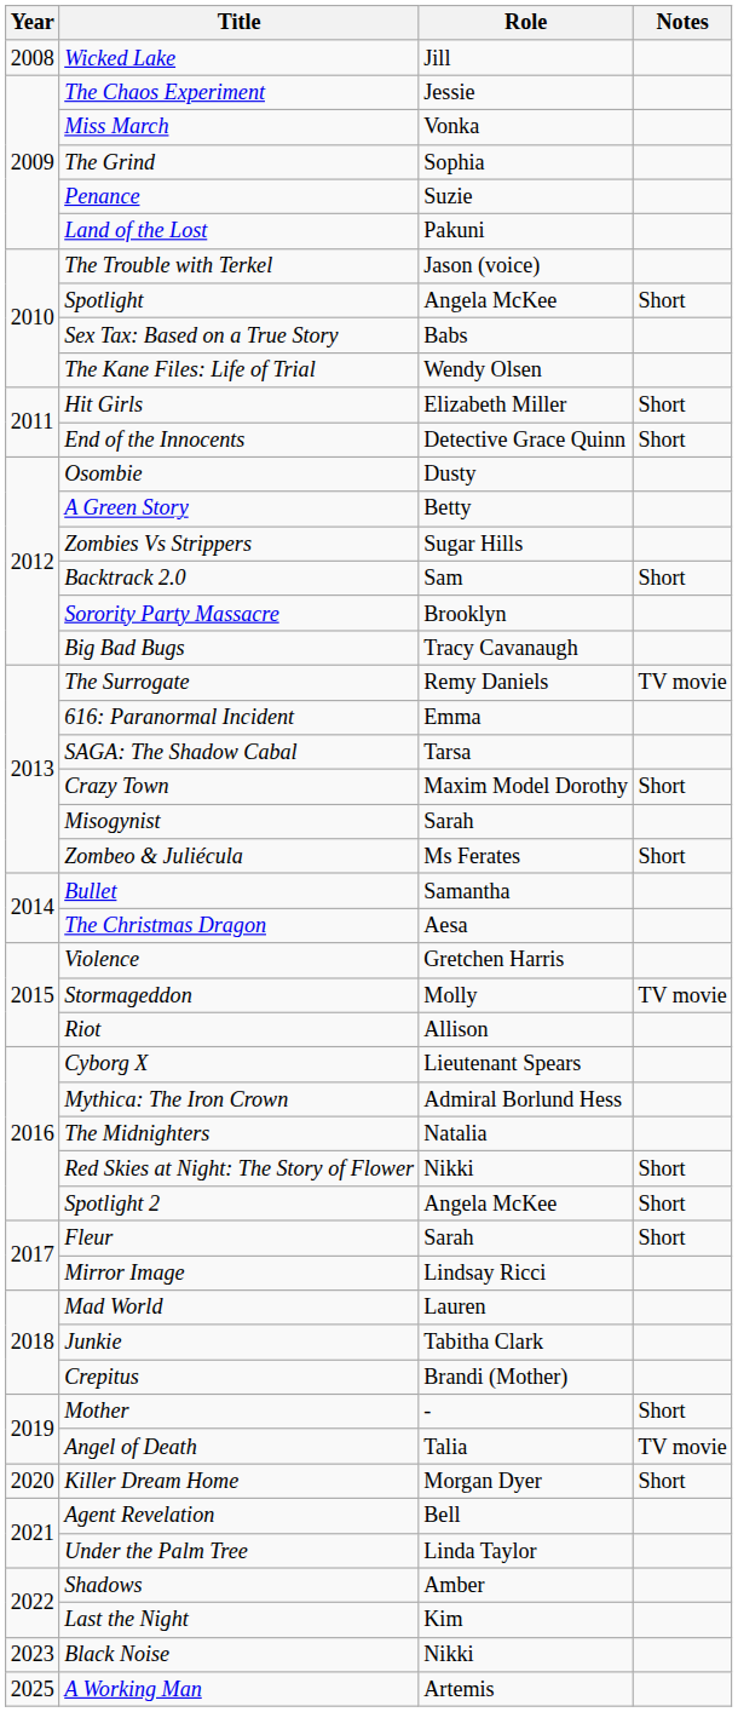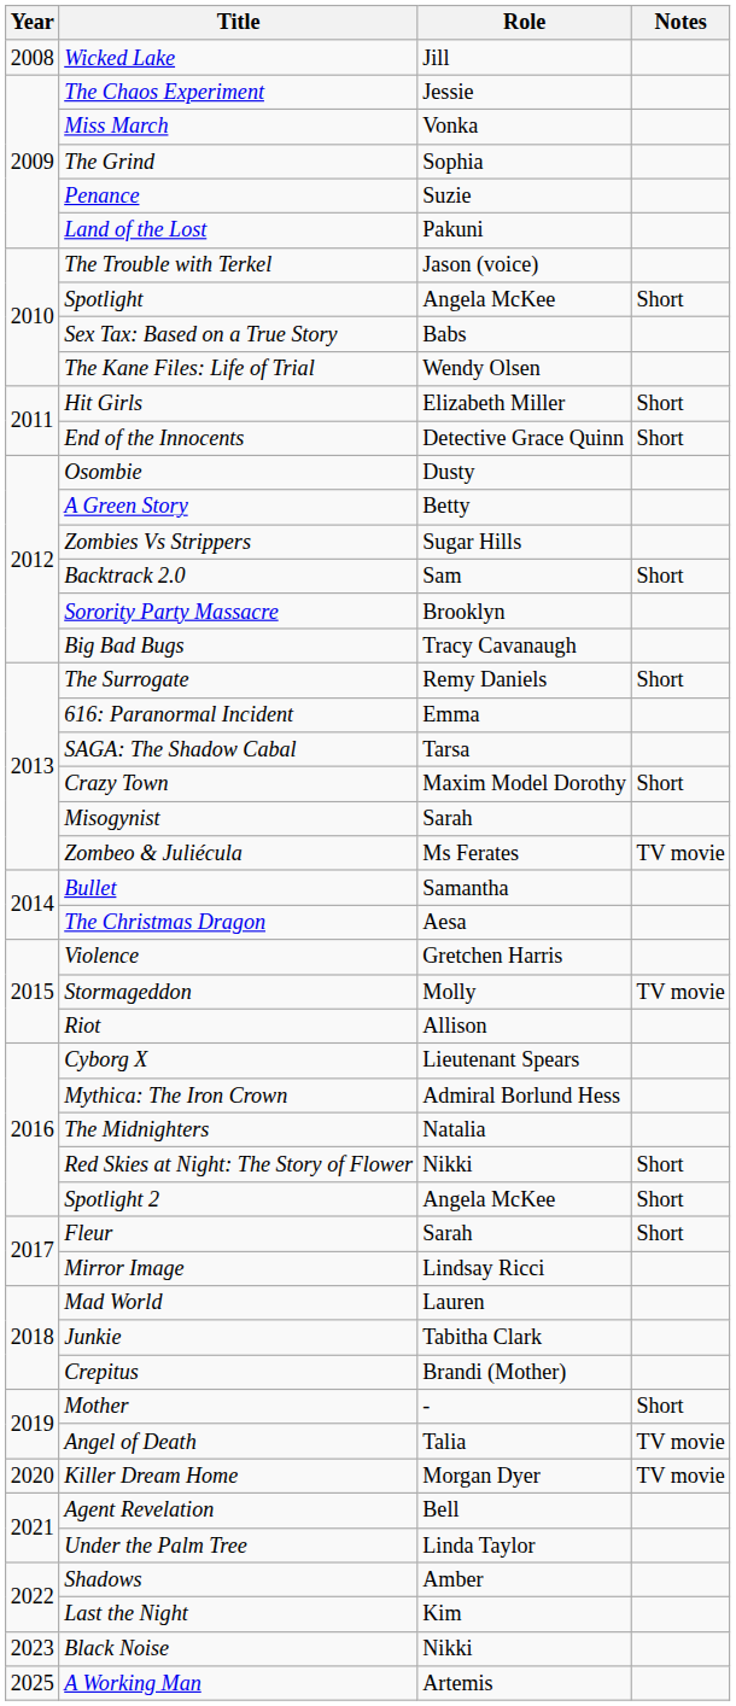The Surrogate | Notes: TV movie -> Short
Zombeo & Juliécula | Notes: Short -> TV movie
Killer Dream Home | Notes: Short -> TV movie
